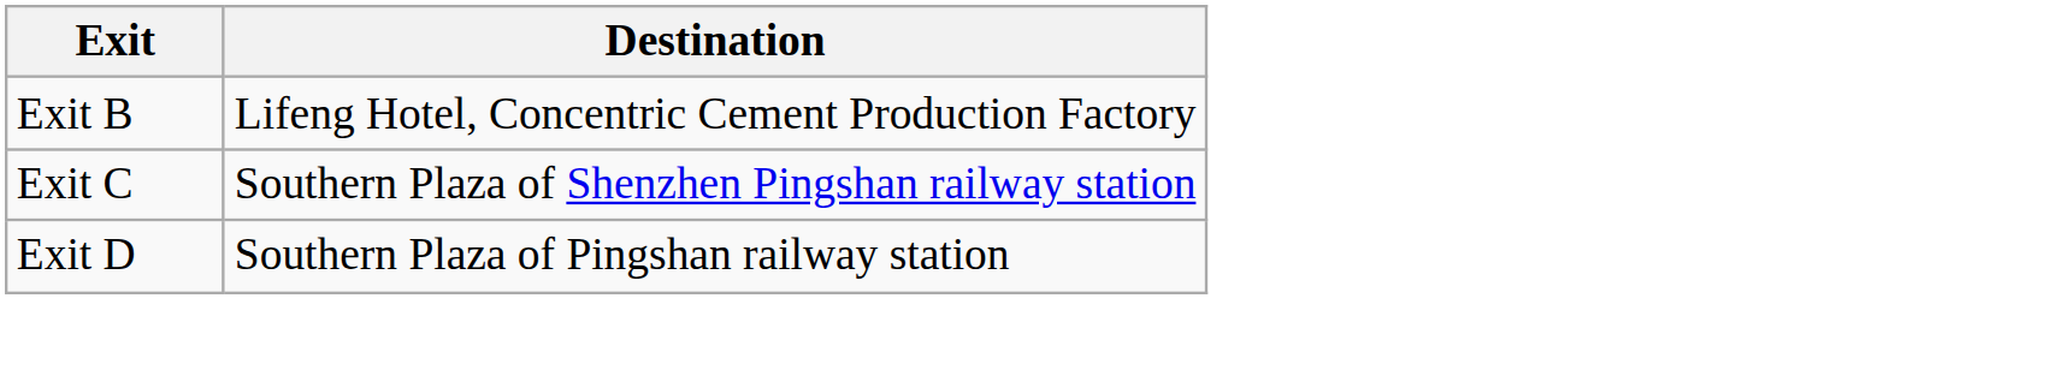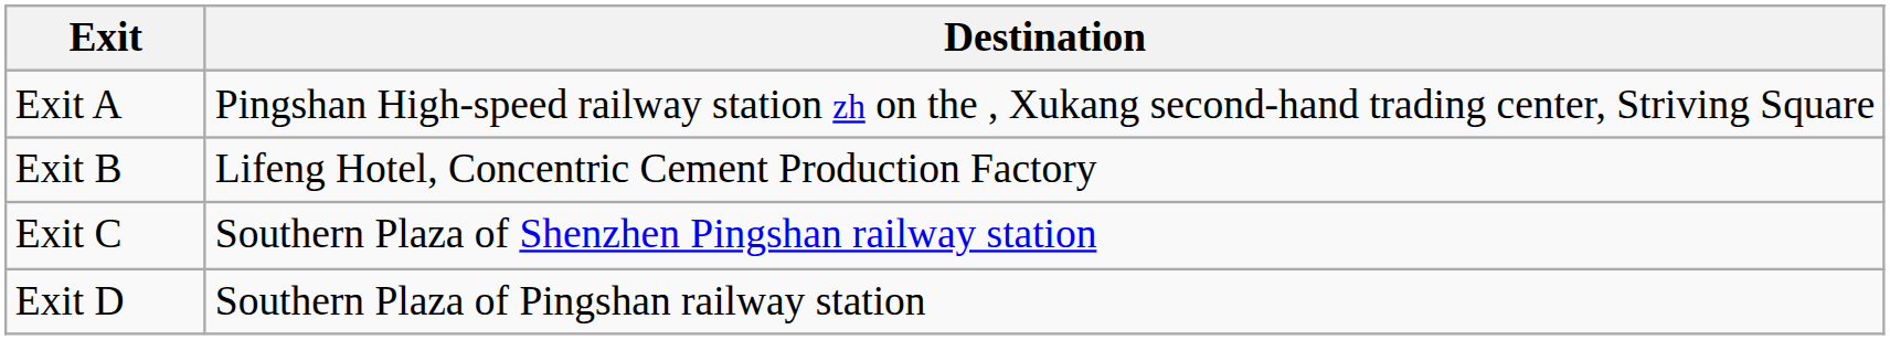+ row: Exit A | Pingshan High-speed railway station zh on the , Xukang second-hand trading center, Striving Square
